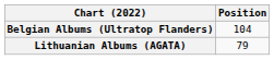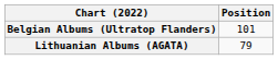Belgian Albums (Ultratop Flanders) | Position: 104 -> 101
